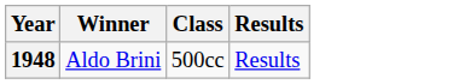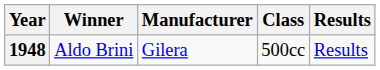+ column: Manufacturer | Gilera
